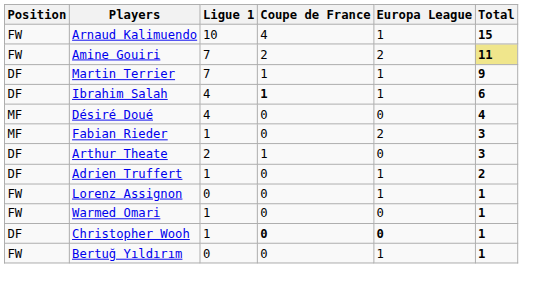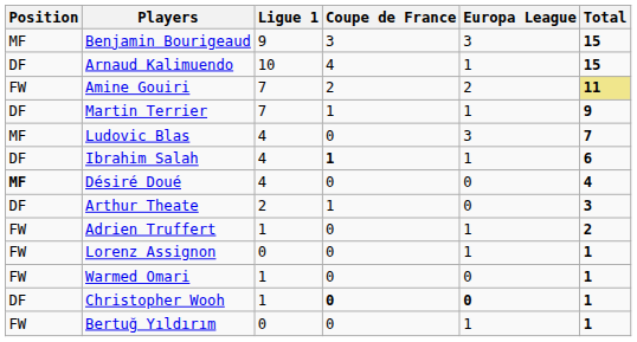+ row: MF | Benjamin Bourigeaud | 9 | 3 | 3 | 15
Arnaud Kalimuendo | Position: FW -> DF
+ row: MF | Ludovic Blas | 4 | 0 | 3 | 7
Désiré Doué | Position: normal -> bold
- row: MF | Fabian Rieder | 1 | 0 | 2 | 3
Adrien Truffert | Position: DF -> FW
